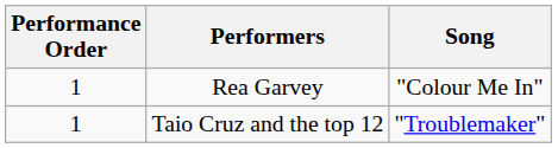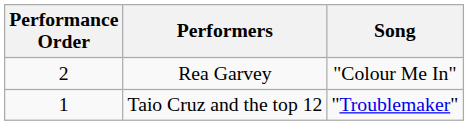Rea Garvey | Performance Order: 1 -> 2
